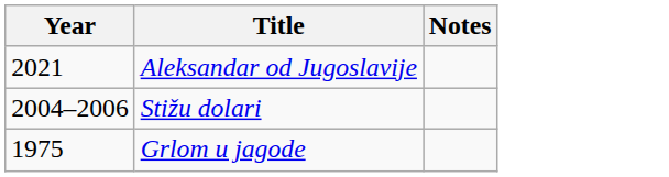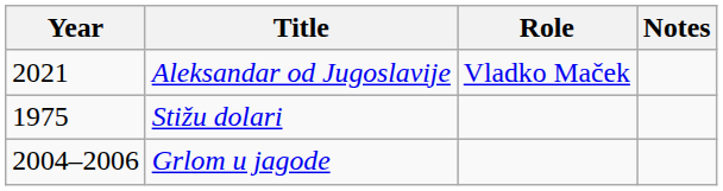+ column: Role | Vladko Maček
Stižu dolari | Year: 2004–2006 -> 1975
Grlom u jagode | Year: 1975 -> 2004–2006
